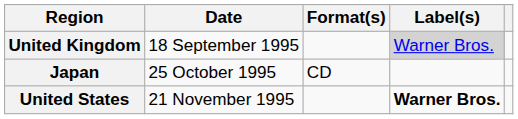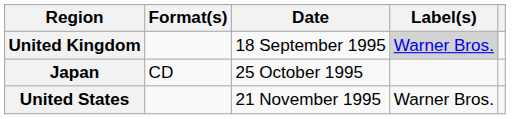columns swapped: Date <-> Format(s)
United States | Label(s): bold -> normal
